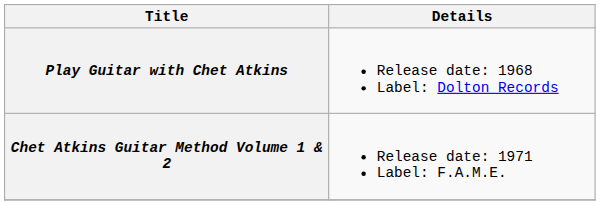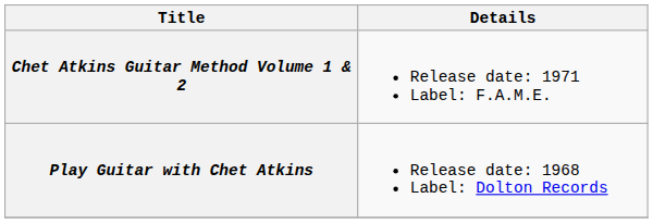rows swapped: Play Guitar with Chet Atkins <-> Chet Atkins Guitar Method Volume 1 & 2
